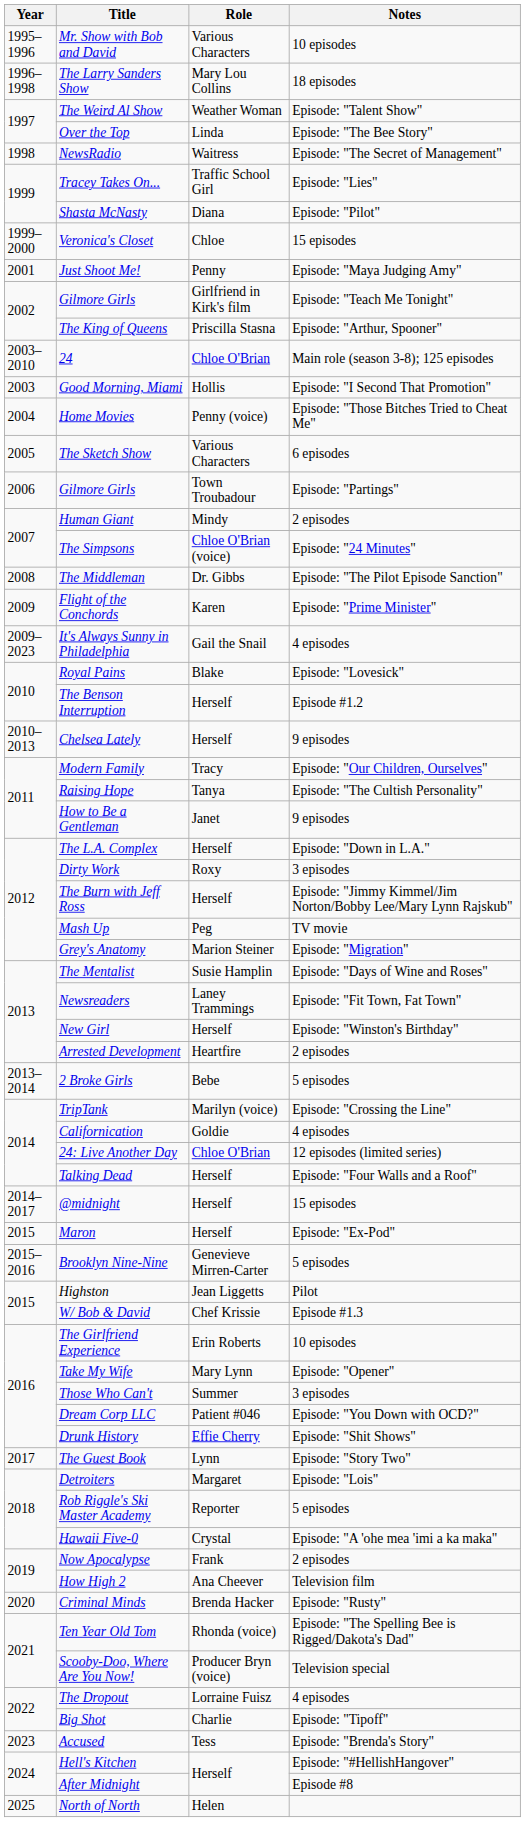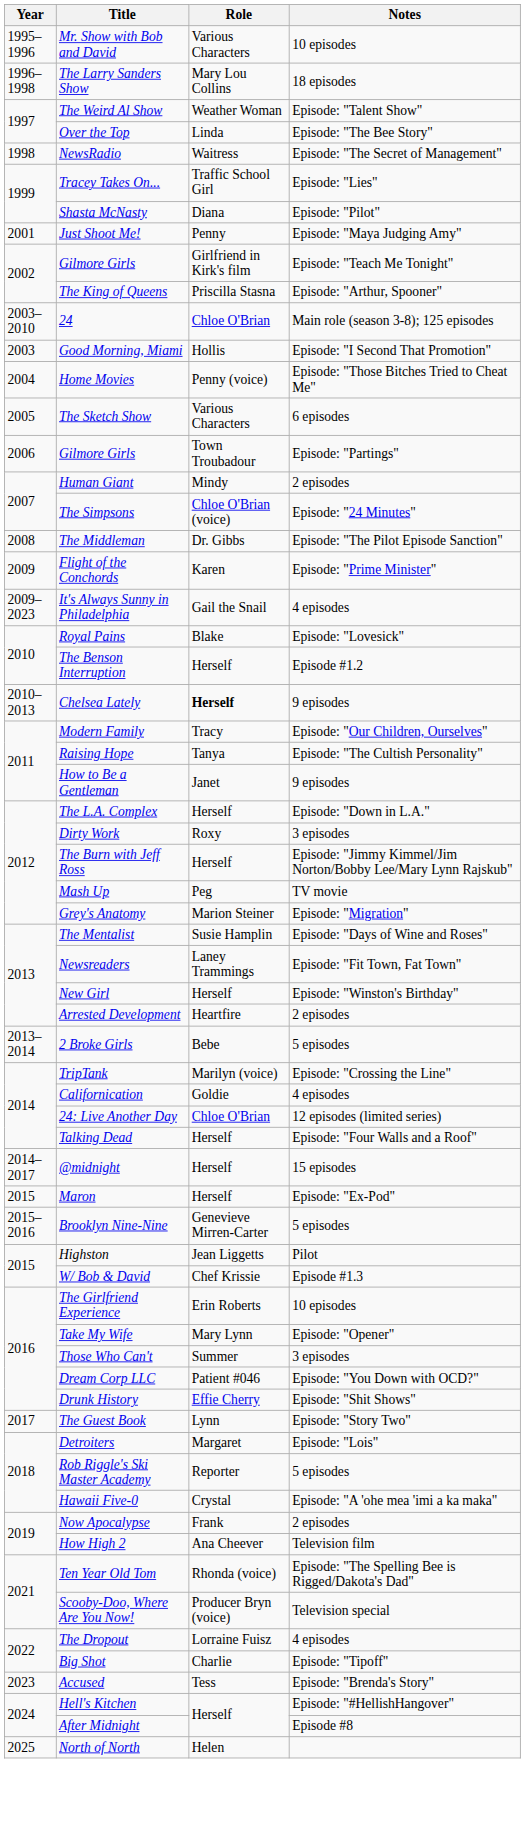- row: 1999–2000 | Veronica's Closet | Chloe | 15 episodes
Chelsea Lately | Role: normal -> bold
- row: 2020 | Criminal Minds | Brenda Hacker | Episode: "Rusty"
